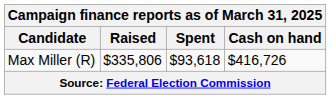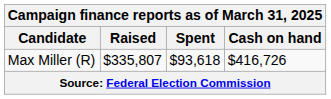Max Miller (R) | Raised: $335,806 -> $335,807
